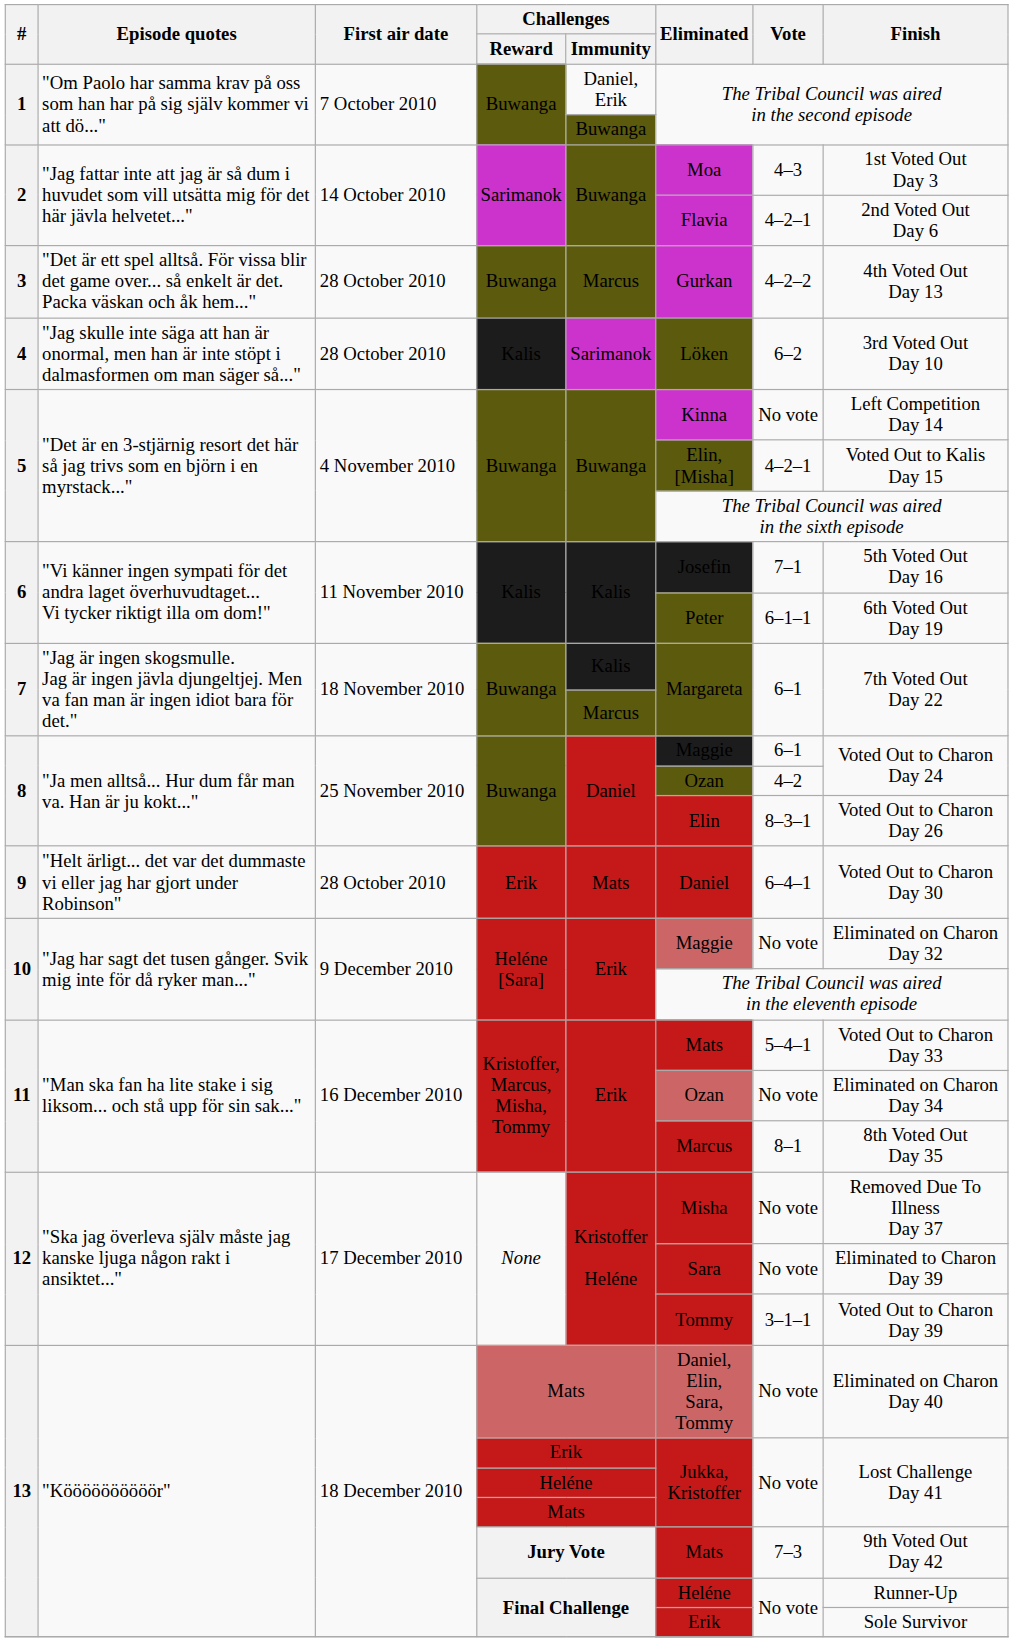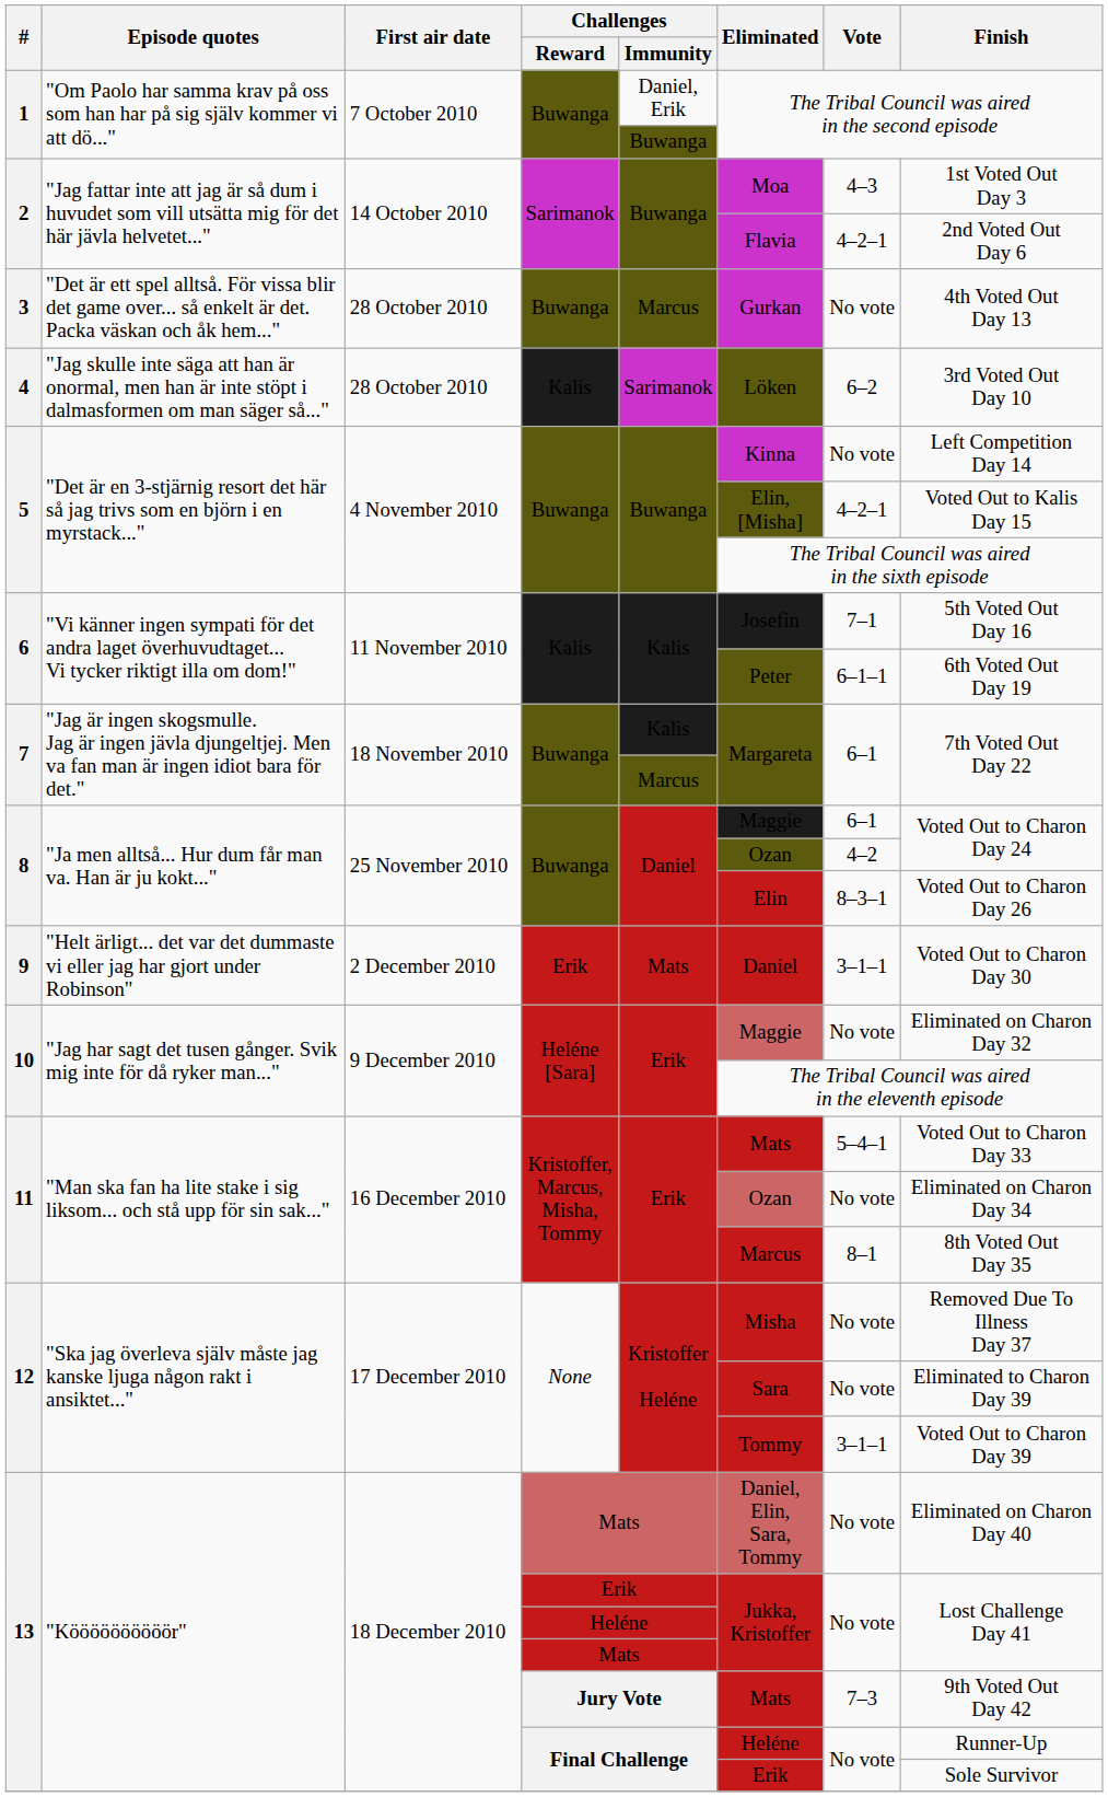3 | Vote: 4–2–2 -> No vote
9 | First air date: 28 October 2010 -> 2 December 2010
9 | Vote: 6–4–1 -> 3–1–1
